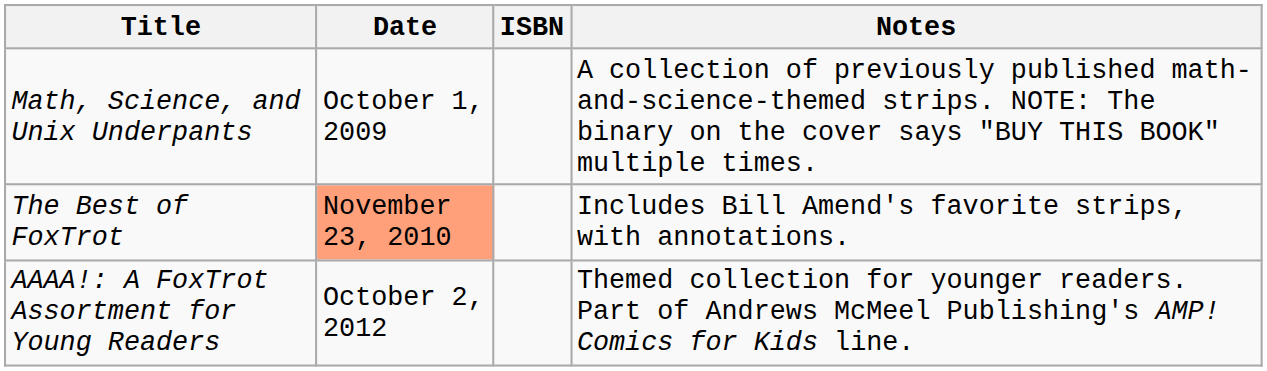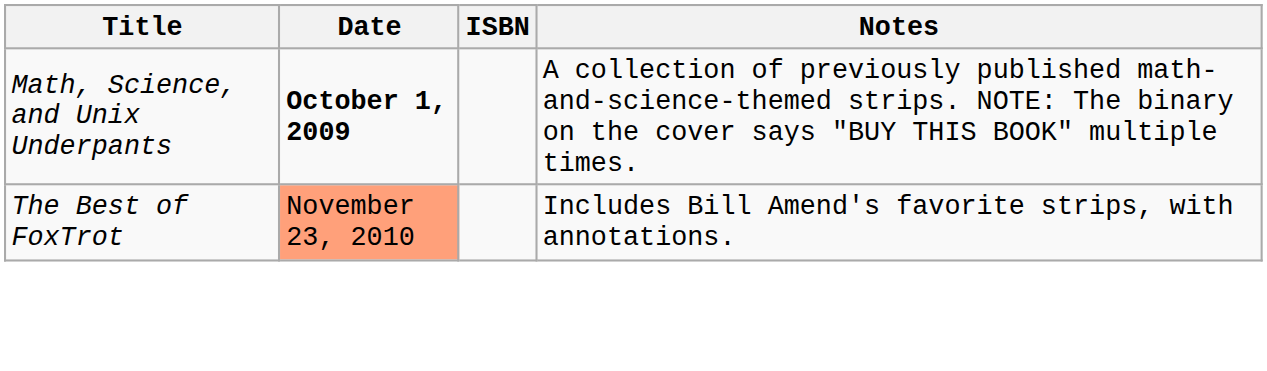Math, Science, and Unix Underpants | Date: normal -> bold
- row: AAAA!: A FoxTrot Assortment for Young Readers | October 2, 2012 | Themed collection for younger readers. Part of Andrews McMeel Publishing's AMP! Comics for Kids line.
